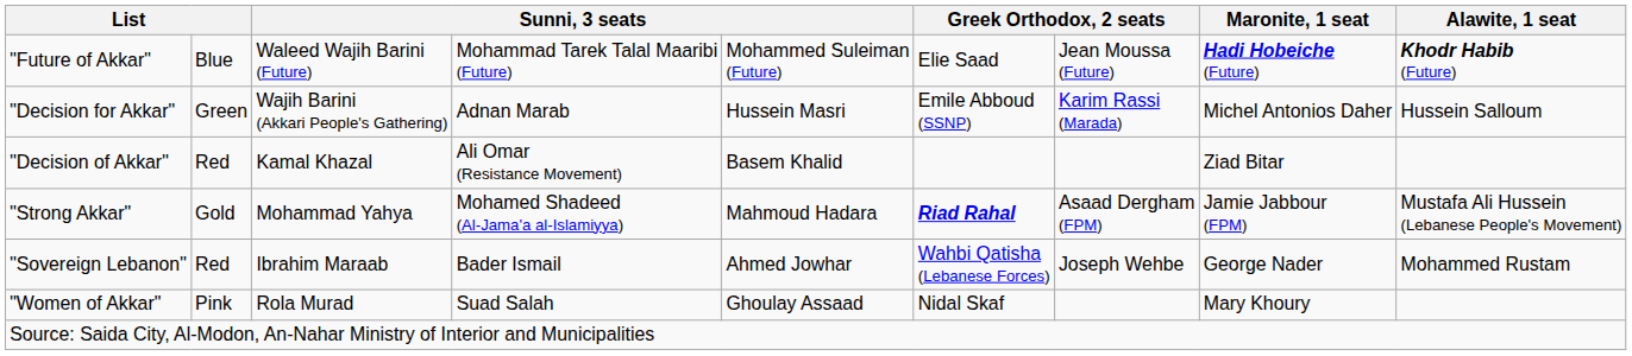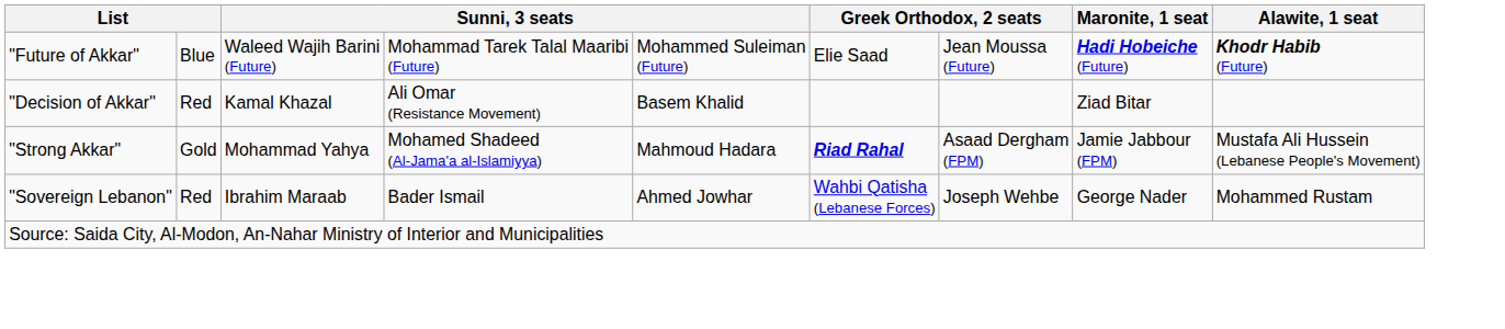- row: "Decision for Akkar" | Green | Wajih Barini (Akkari People's Gathering) | Adnan Marab | Hussein Masri | Emile Abboud (SSNP) | Karim Rassi (Marada) | Michel Antonios Daher | Hussein Salloum
- row: "Women of Akkar" | Pink | Rola Murad | Suad Salah | Ghoulay Assaad | Nidal Skaf | Mary Khoury
